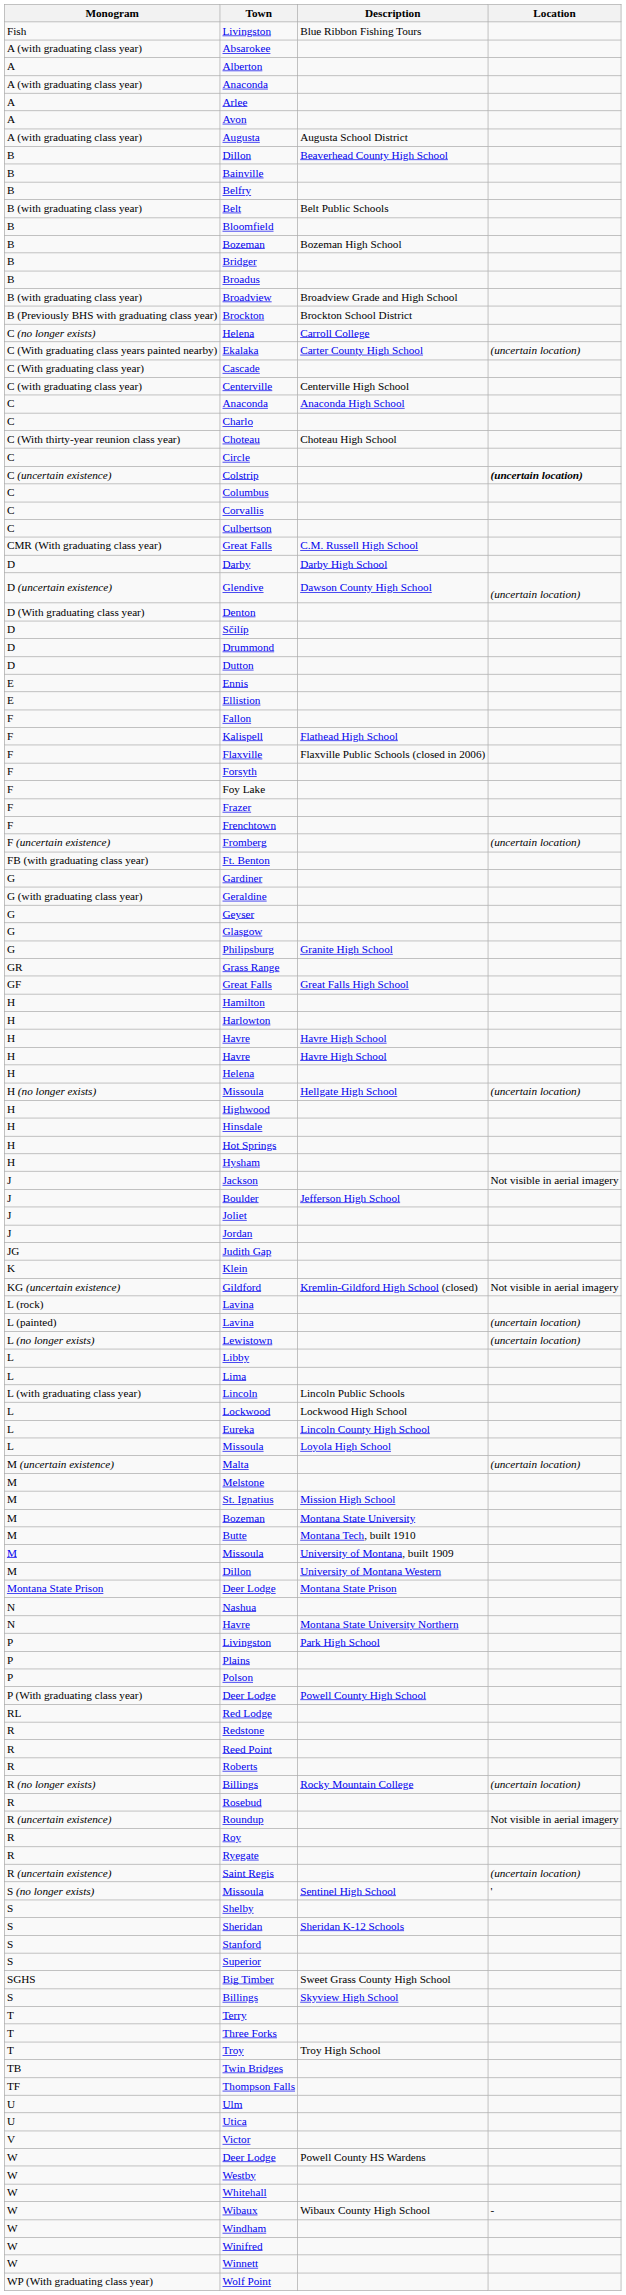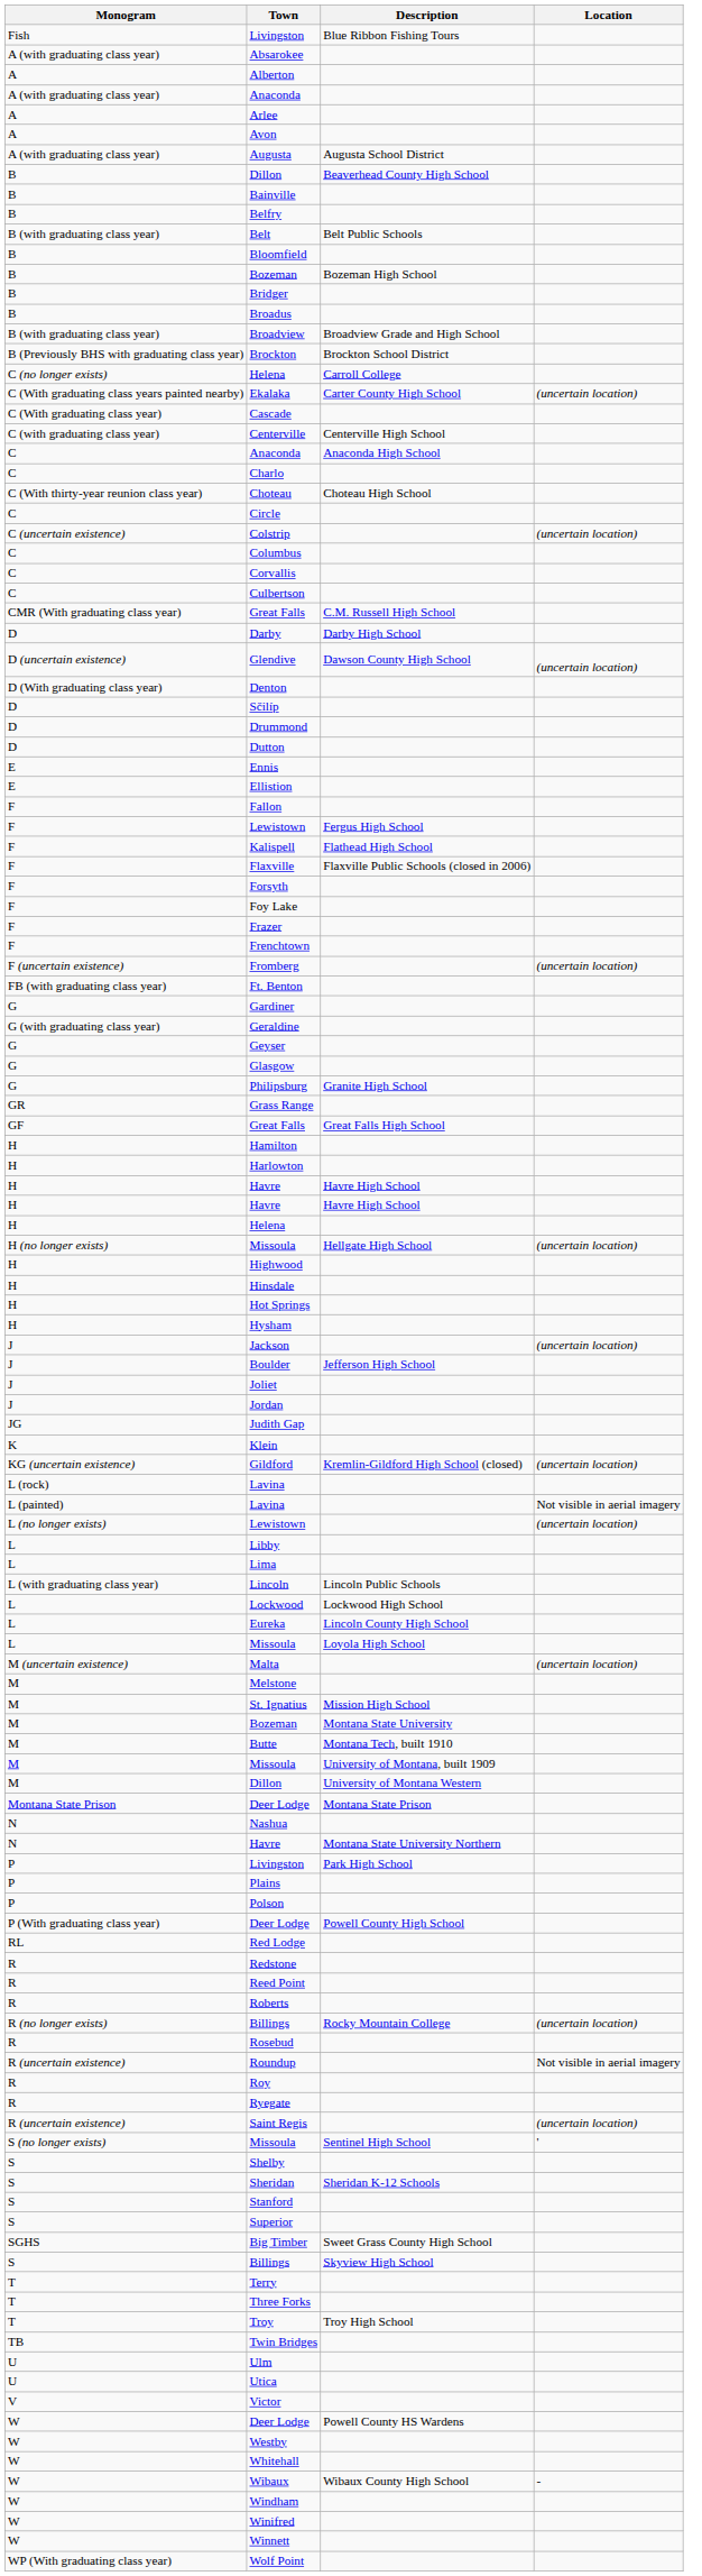Colstrip | Location: bold -> normal
+ row: F | Lewistown | Fergus High School
Jackson | Location: Not visible in aerial imagery -> (uncertain location)
Gildford | Location: Not visible in aerial imagery -> (uncertain location)
L (painted) / Lavina | Location: (uncertain location) -> Not visible in aerial imagery
- row: TF | Thompson Falls
